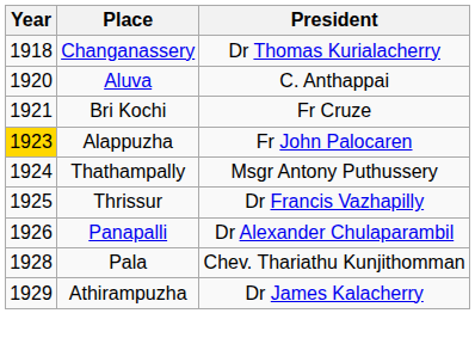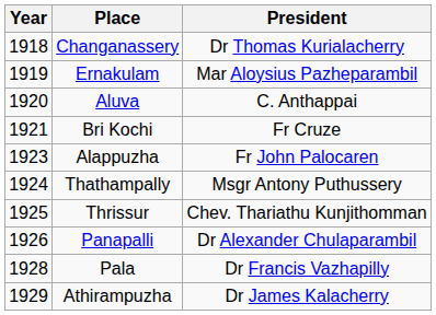+ row: 1919 | Ernakulam | Mar Aloysius Pazheparambil
Alappuzha | Year: gold background -> no background
Thrissur | President: Dr Francis Vazhapilly -> Chev. Thariathu Kunjithomman
Pala | President: Chev. Thariathu Kunjithomman -> Dr Francis Vazhapilly
